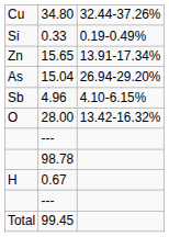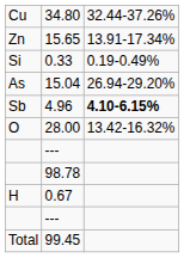rows swapped: 15.65 <-> 0.33
4.96 | column 3: normal -> bold
